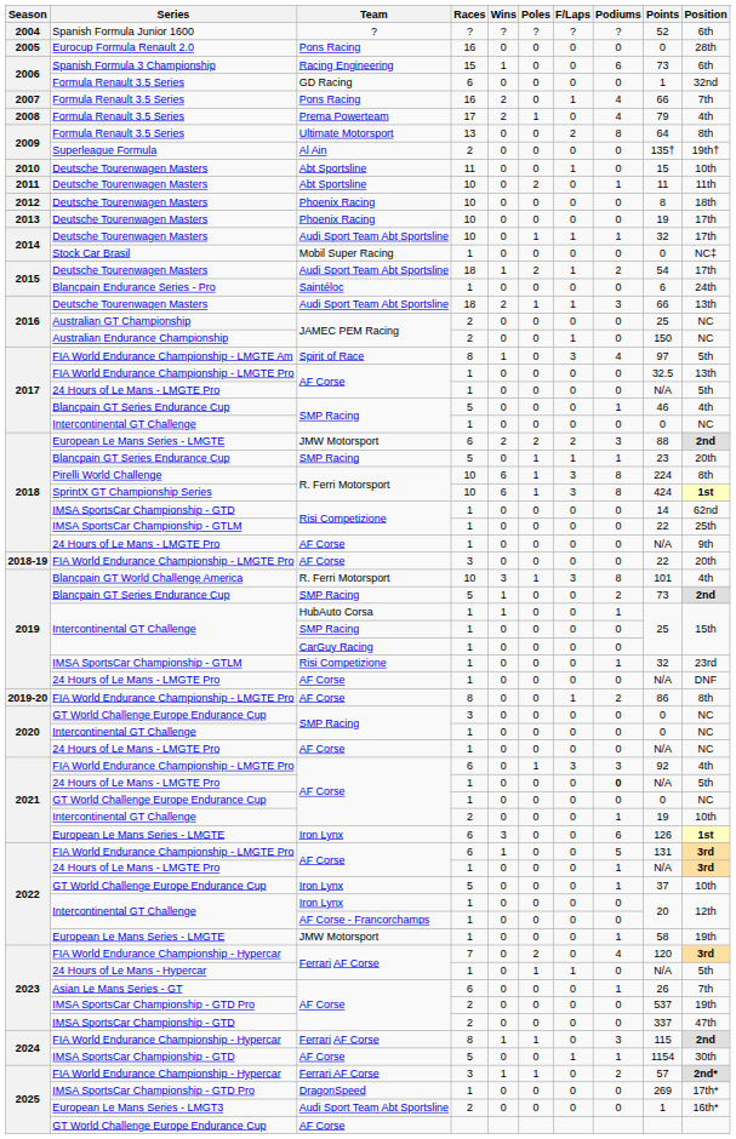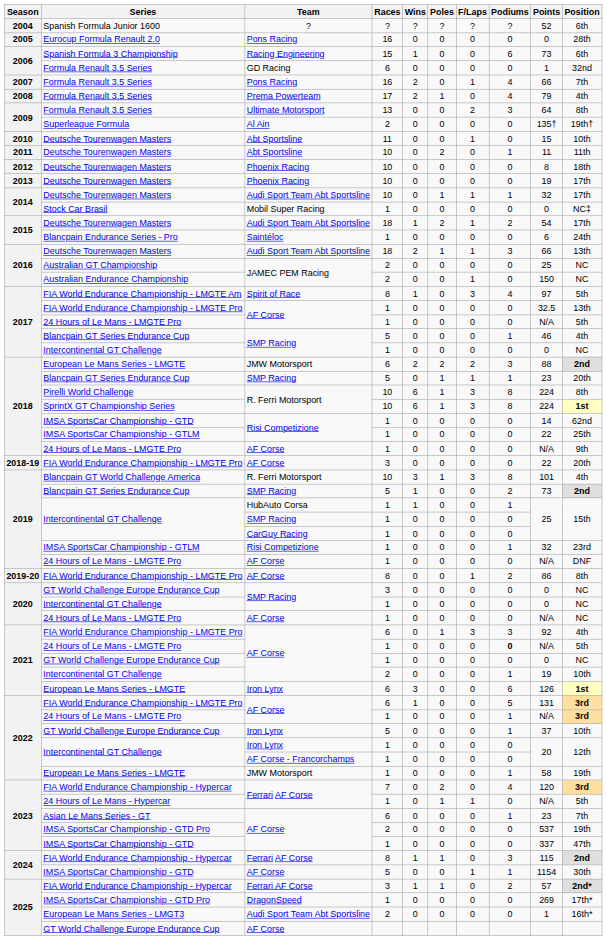2009 / Formula Renault 3.5 Series | Podiums: 8 -> 3
SprintX GT Championship Series | Points: 424 -> 224
Asian Le Mans Series - GT | Points: 26 -> 23
2023 / IMSA SportsCar Championship - GTD | Races: 2 -> 1
